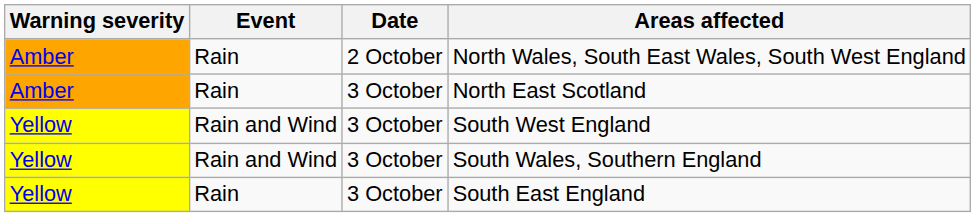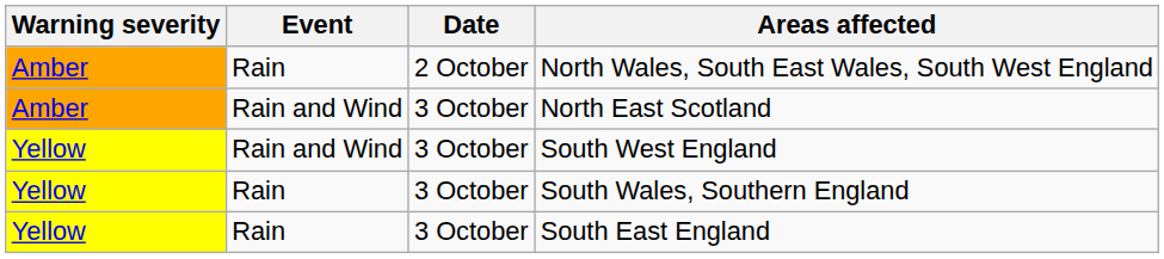North East Scotland | Event: Rain -> Rain and Wind
South Wales, Southern England | Event: Rain and Wind -> Rain
